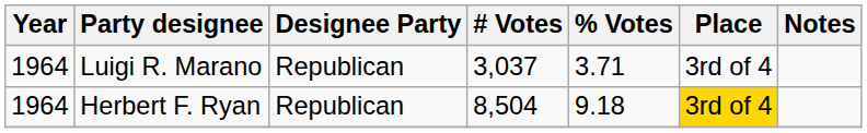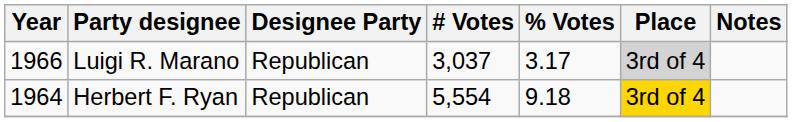Luigi R. Marano | Year: 1964 -> 1966
Luigi R. Marano | % Votes: 3.71 -> 3.17
Luigi R. Marano | Place: no background -> lightgrey background
Herbert F. Ryan | # Votes: 8,504 -> 5,554
